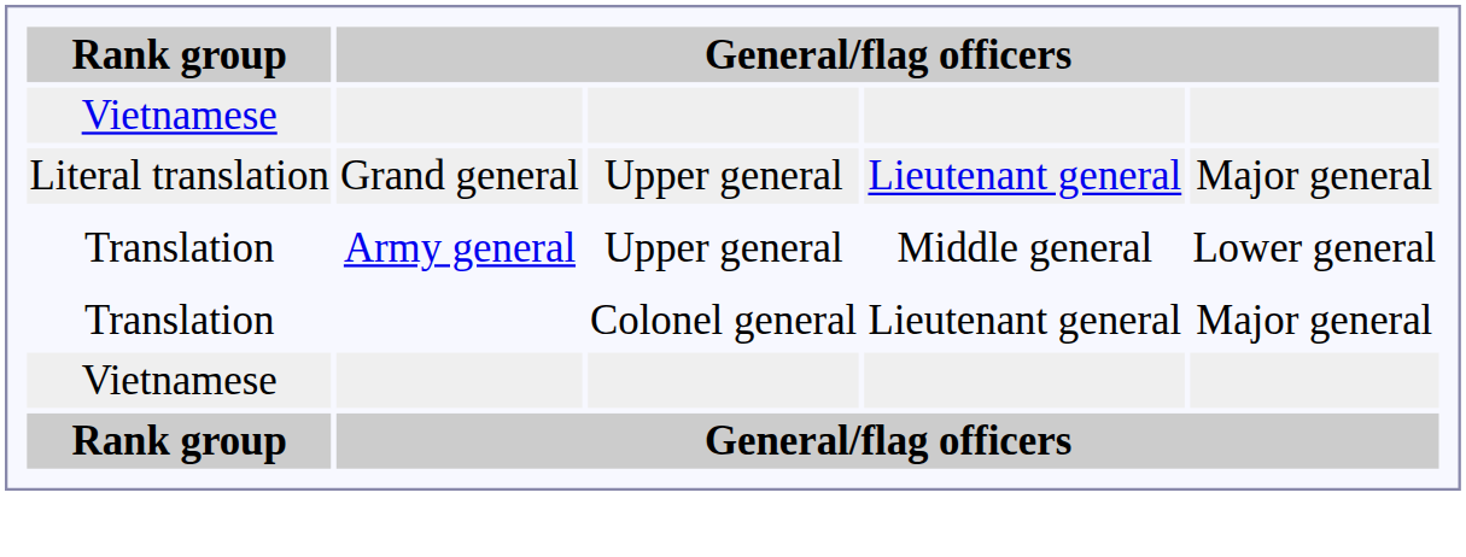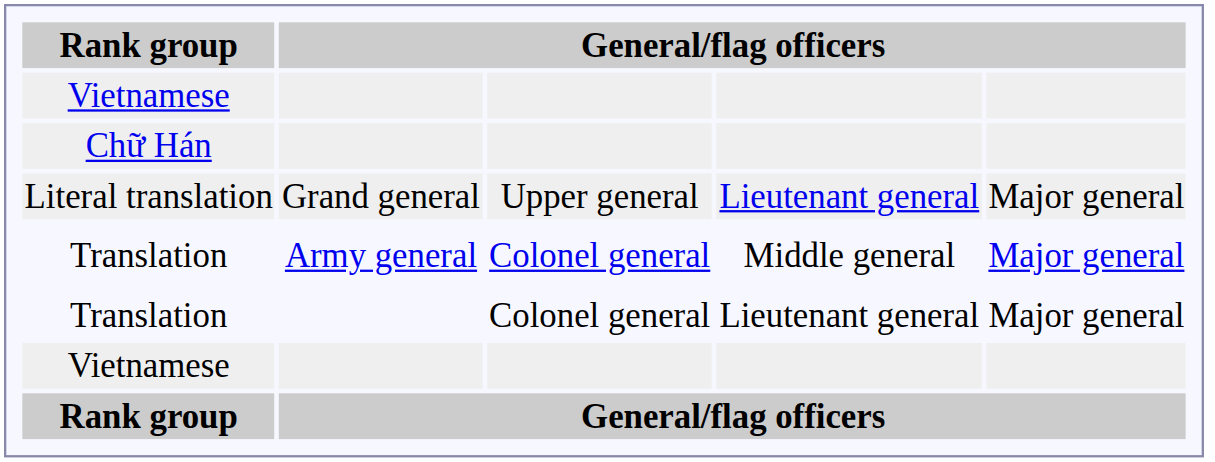+ row: Chữ Hán
Translation / Army general | column 3: Upper general -> Colonel general
Translation / Army general | column 5: Lower general -> Major general
